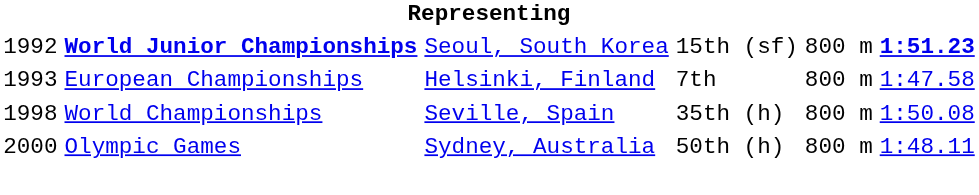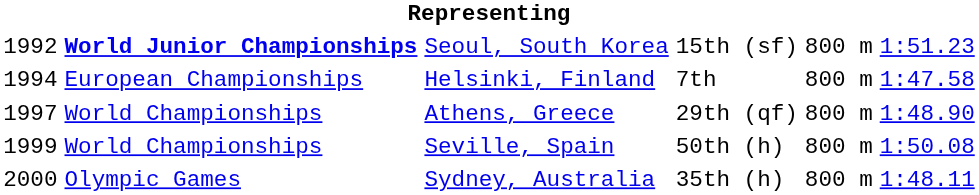Seoul, South Korea | column 6: bold -> normal
Helsinki, Finland | column 1: 1993 -> 1994
+ row: 1997 | World Championships | Athens, Greece | 29th (qf) | 800 m | 1:48.90
Seville, Spain | column 1: 1998 -> 1999
Seville, Spain | column 4: 35th (h) -> 50th (h)
Sydney, Australia | column 4: 50th (h) -> 35th (h)
